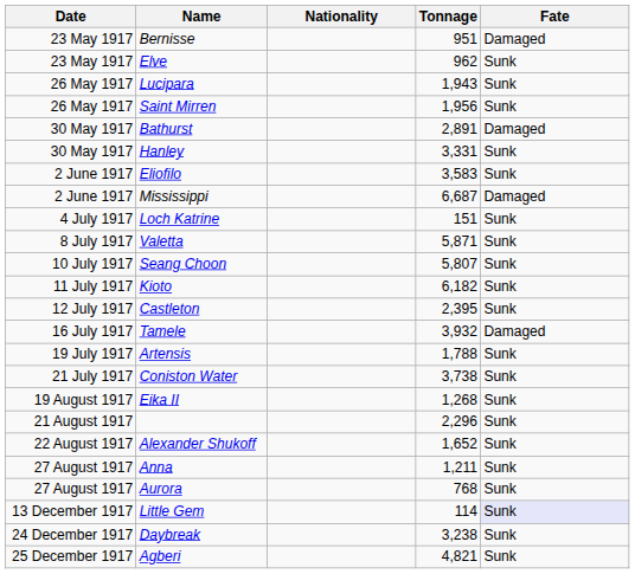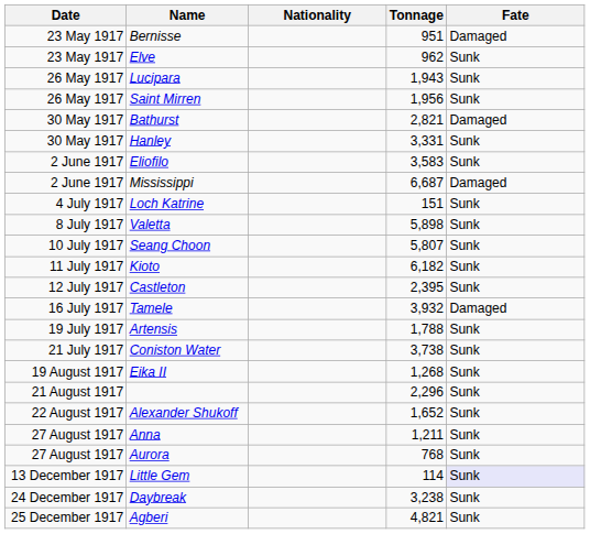Bathurst | Tonnage: 2,891 -> 2,821
Valetta | Tonnage: 5,871 -> 5,898
